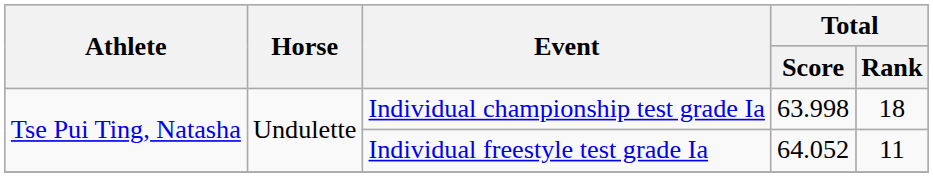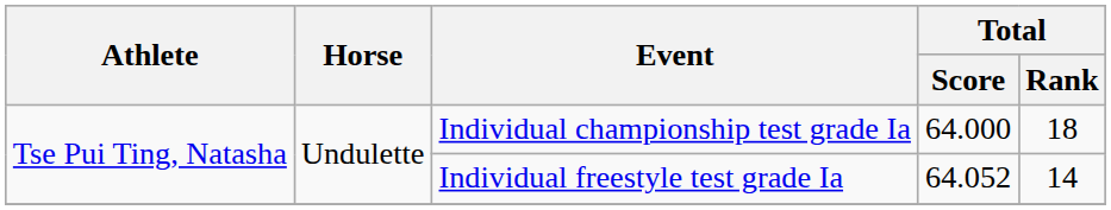Individual championship test grade Ia | Total / Score: 63.998 -> 64.000
Individual freestyle test grade Ia | Total / Rank: 11 -> 14
